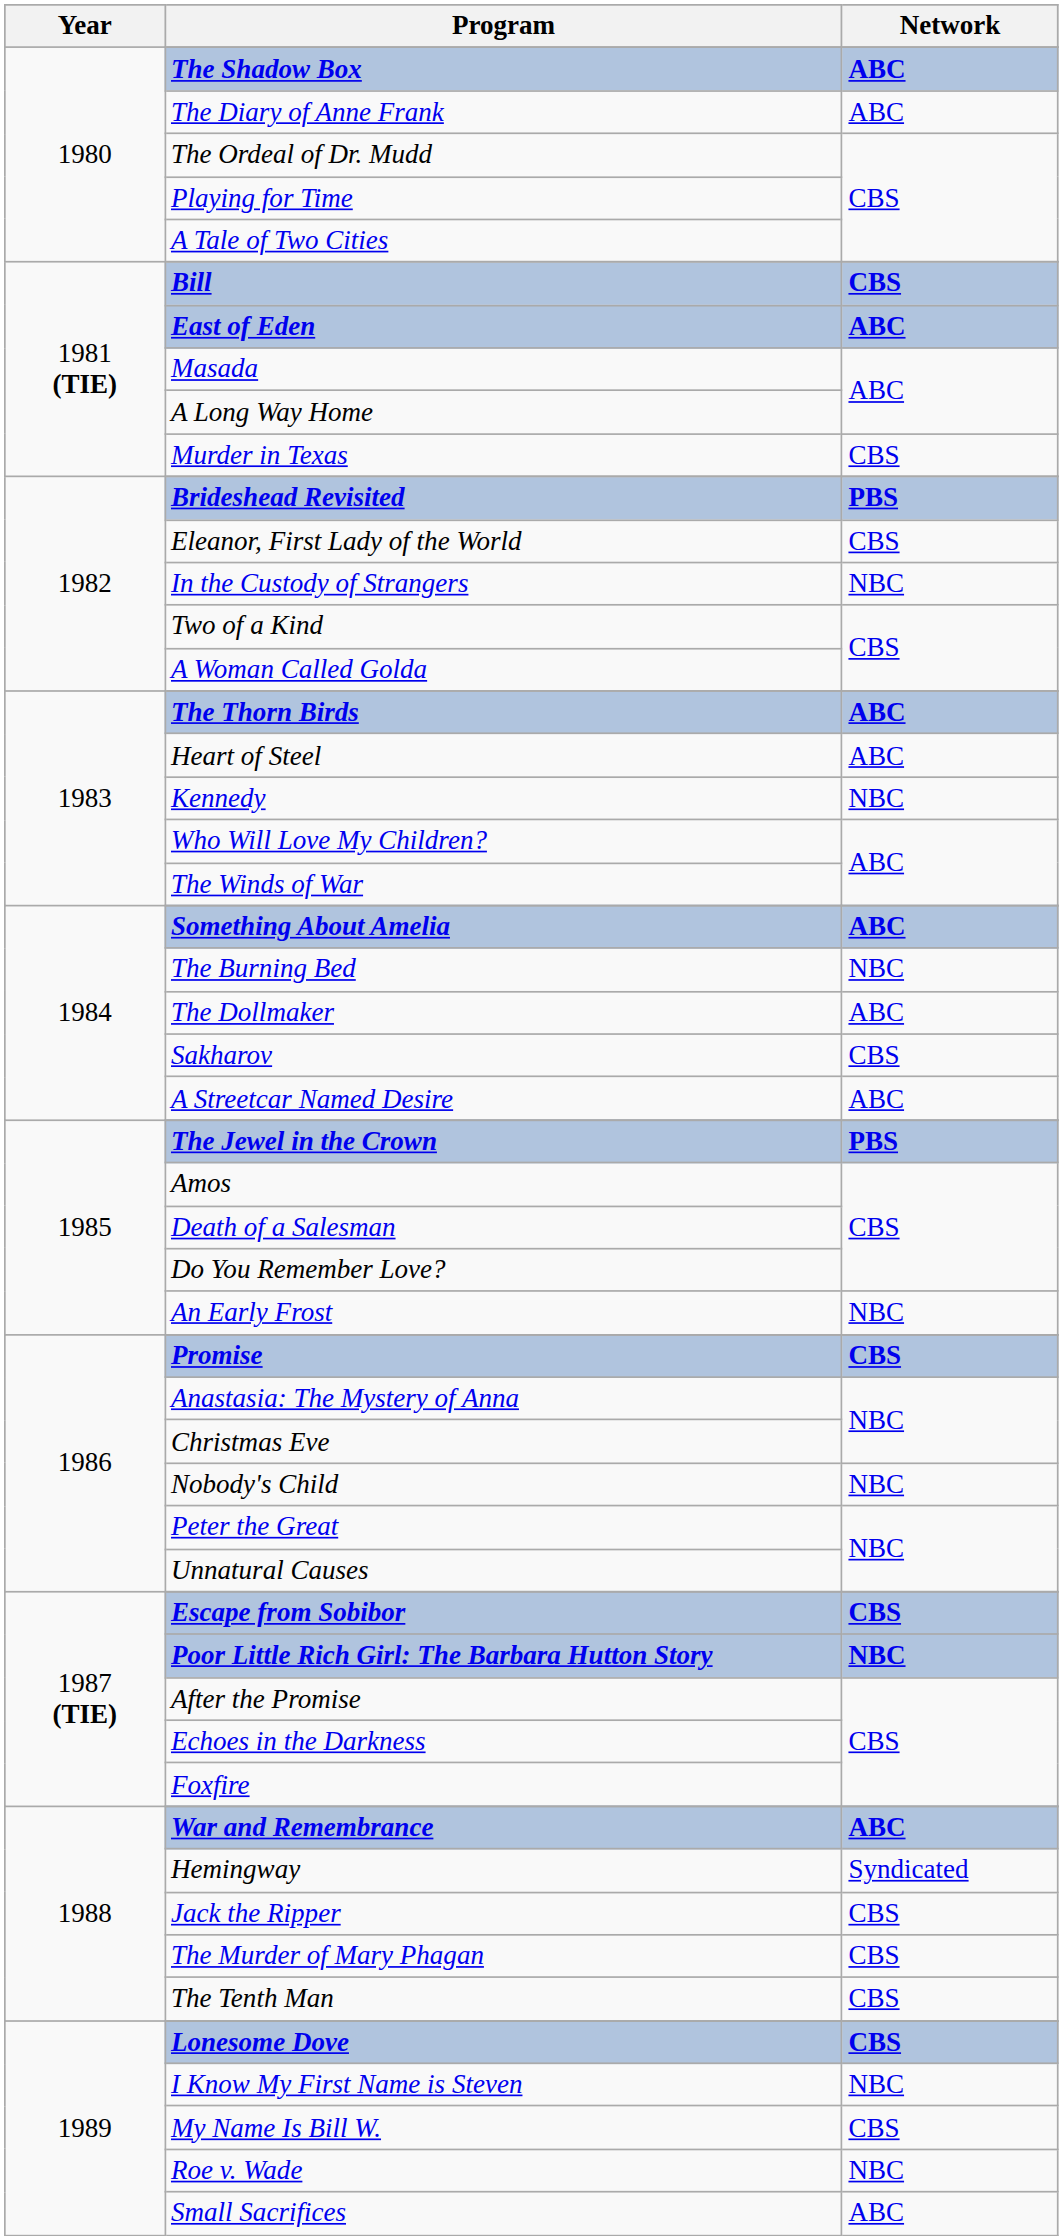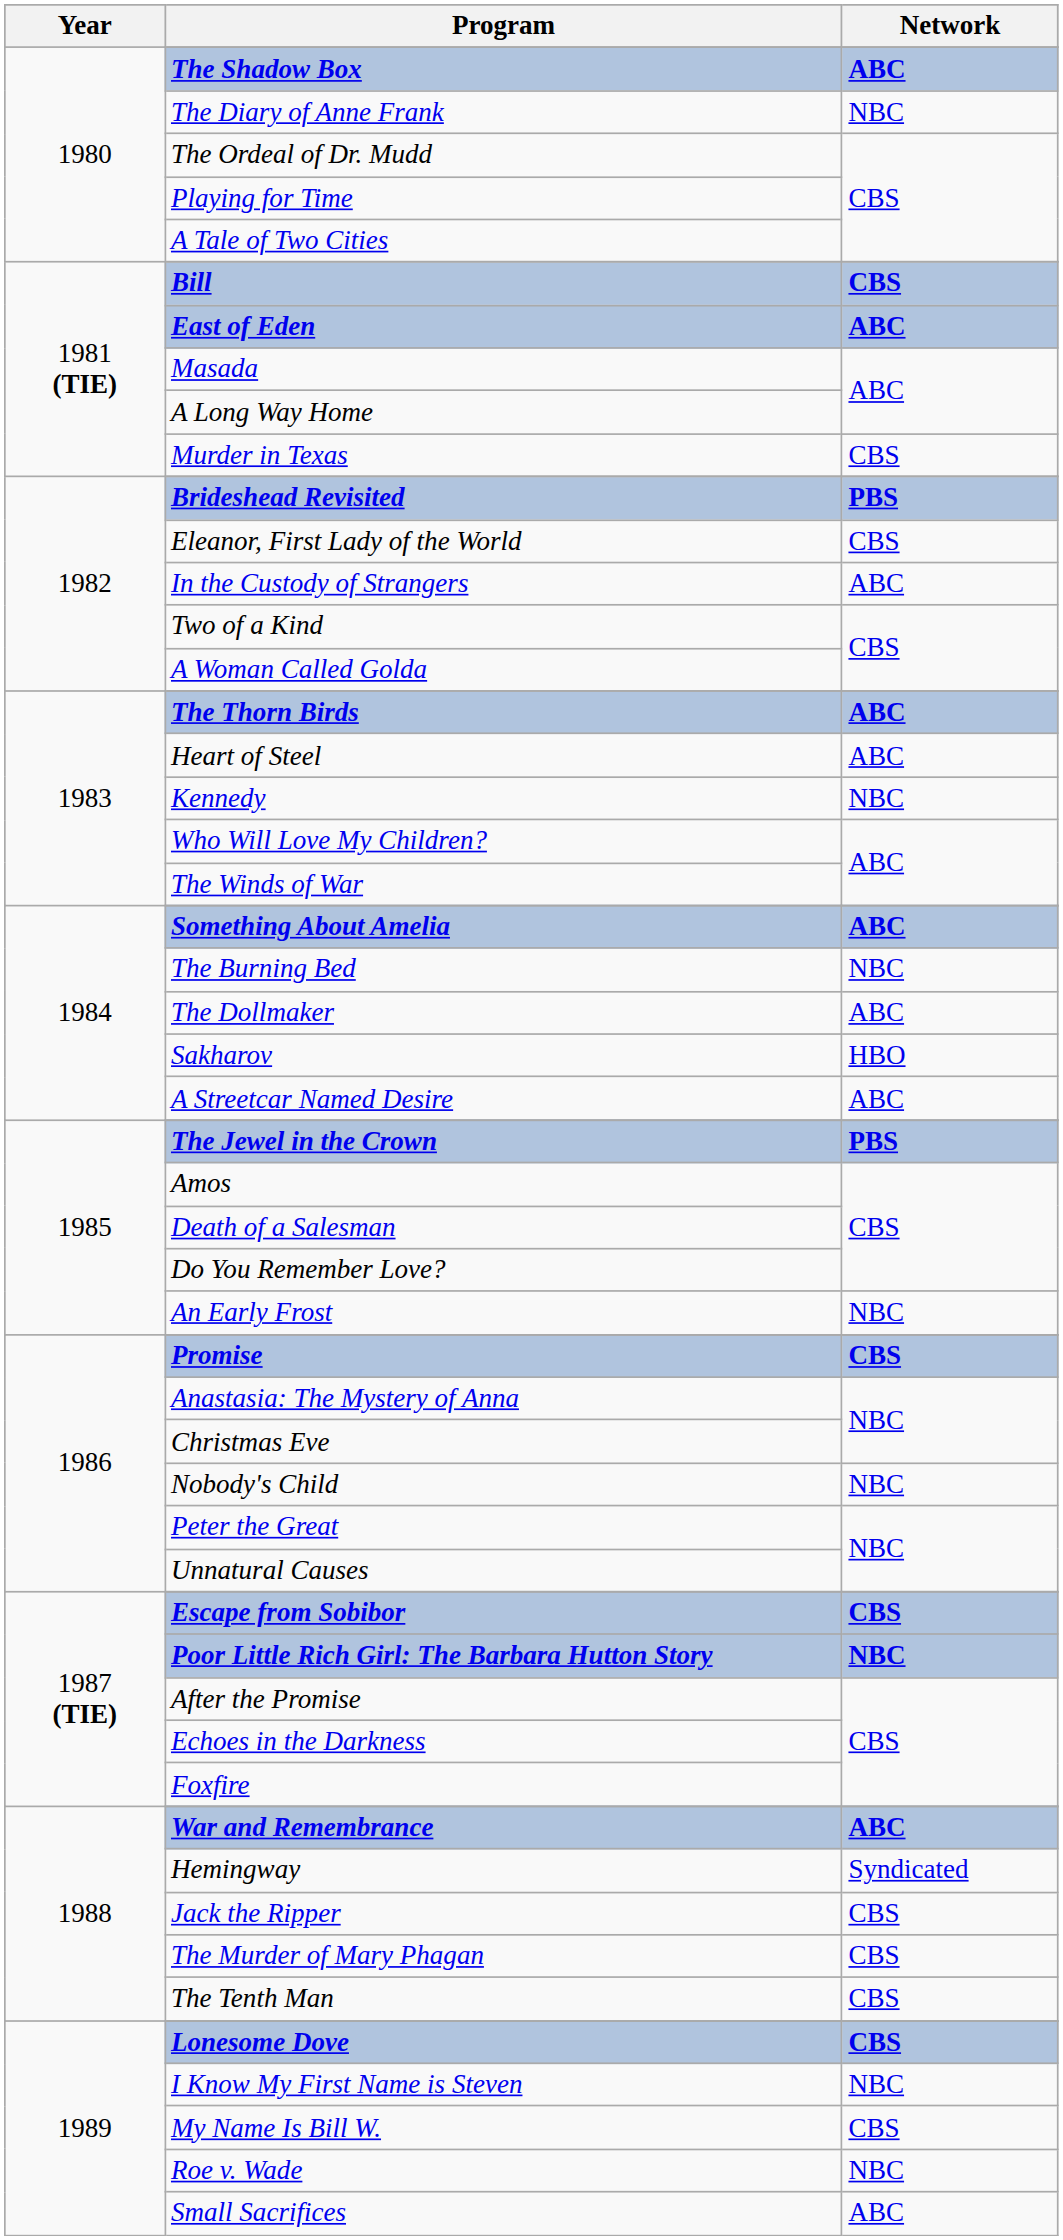The Diary of Anne Frank | Network: ABC -> NBC
In the Custody of Strangers | Network: NBC -> ABC
Sakharov | Network: CBS -> HBO
